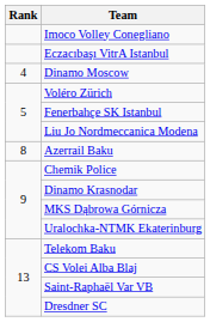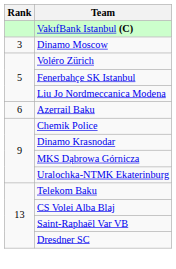+ row: VakıfBank Istanbul (C)
- row: Imoco Volley Conegliano
- row: Eczacıbaşı VitrA Istanbul
Dinamo Moscow | Rank: 4 -> 3
Azerrail Baku | Rank: 8 -> 6
